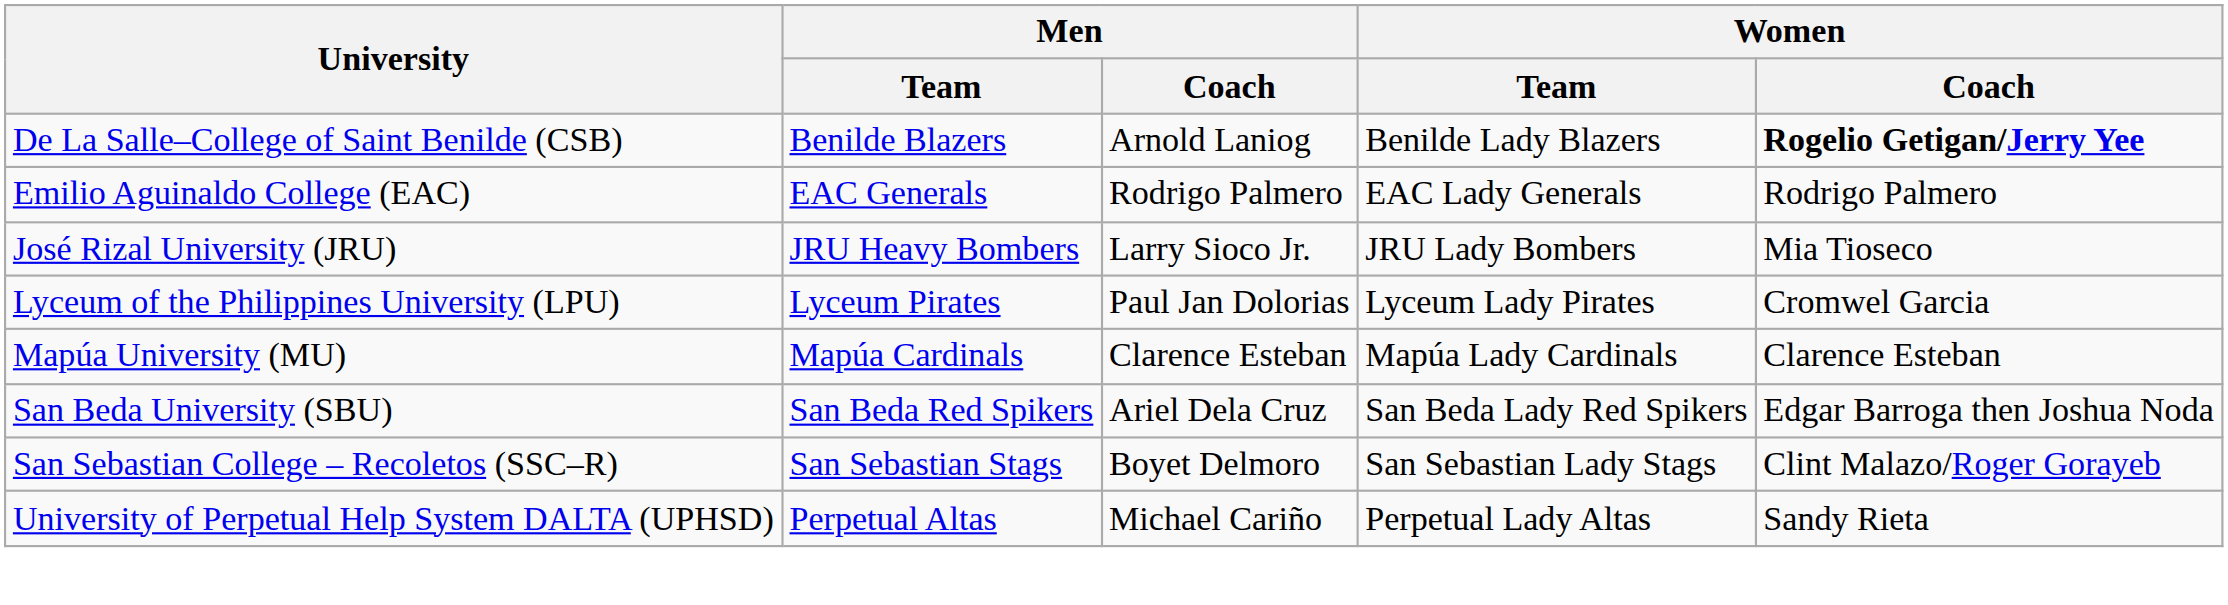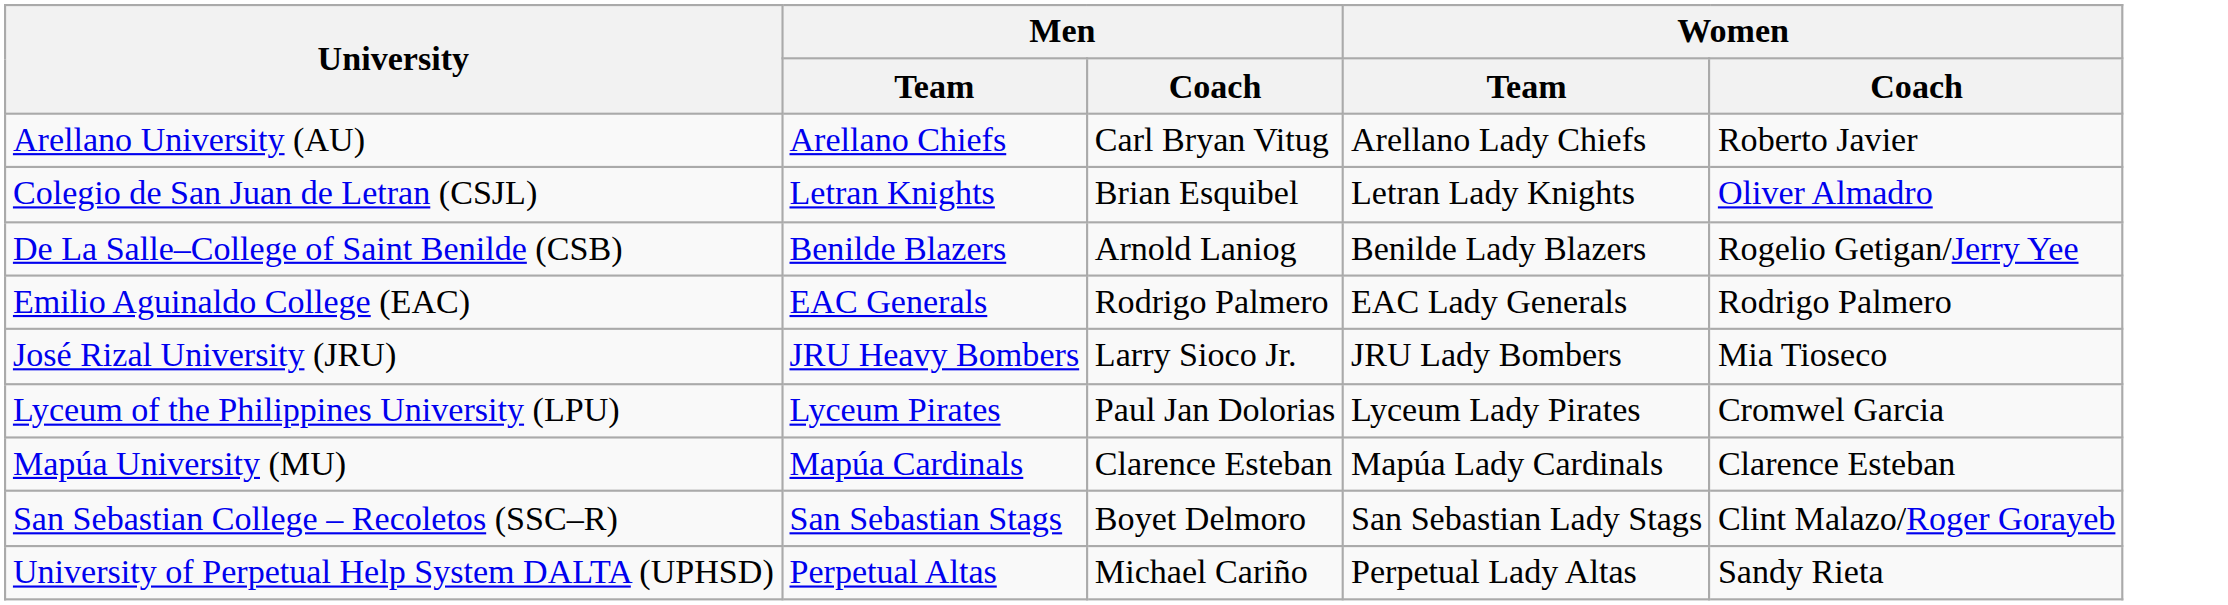+ row: Arellano University (AU) | Arellano Chiefs | Carl Bryan Vitug | Arellano Lady Chiefs | Roberto Javier
+ row: Colegio de San Juan de Letran (CSJL) | Letran Knights | Brian Esquibel | Letran Lady Knights | Oliver Almadro
De La Salle–College of Saint Benilde (CSB) | Women / Coach: bold -> normal
- row: San Beda University (SBU) | San Beda Red Spikers | Ariel Dela Cruz | San Beda Lady Red Spikers | Edgar Barroga then Joshua Noda
